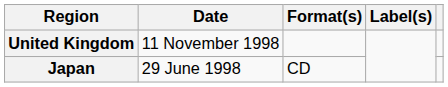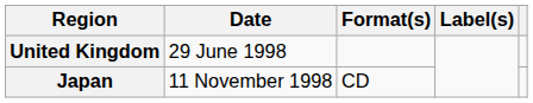United Kingdom | Date: 11 November 1998 -> 29 June 1998
Japan | Date: 29 June 1998 -> 11 November 1998
